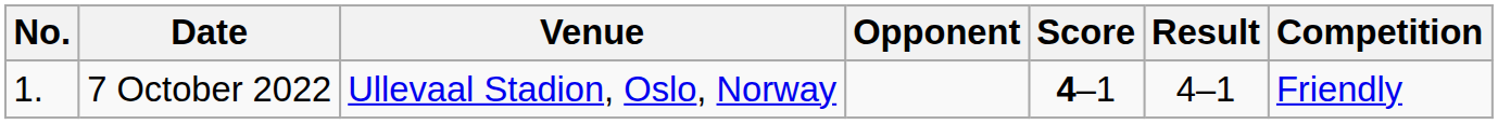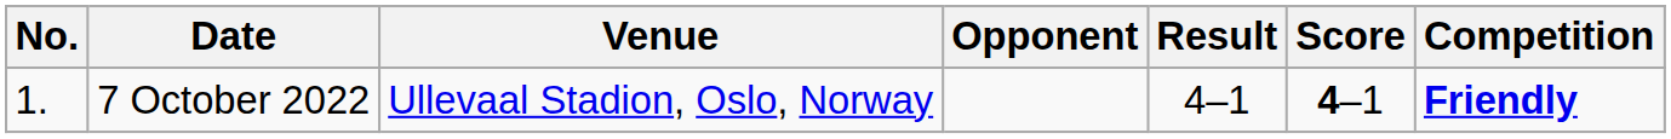columns swapped: Score <-> Result
7 October 2022 | Competition: normal -> bold
